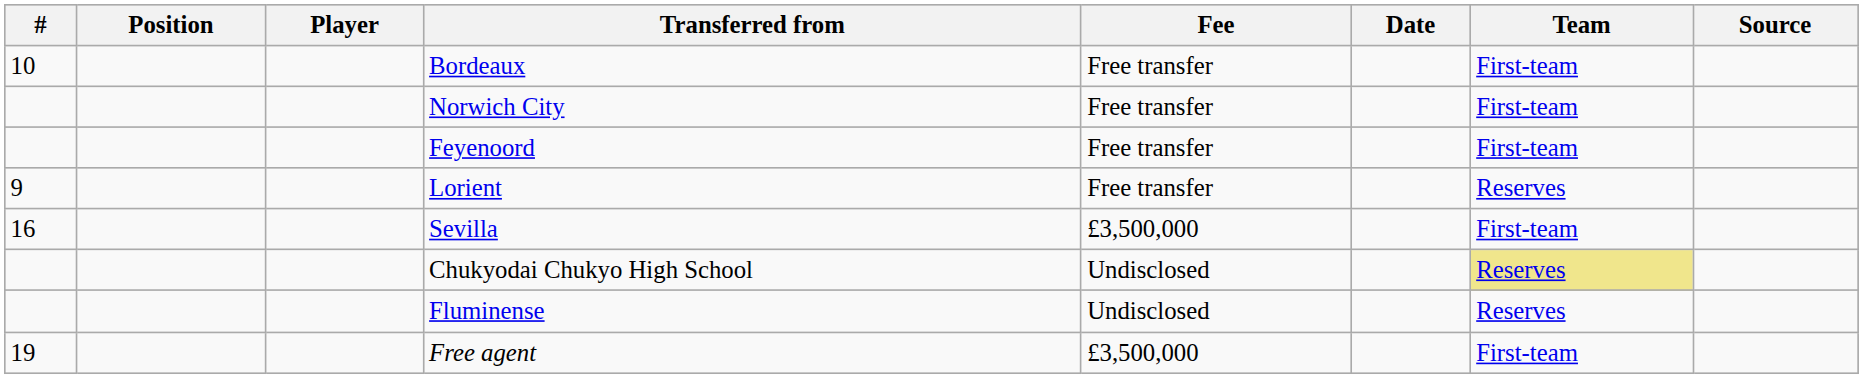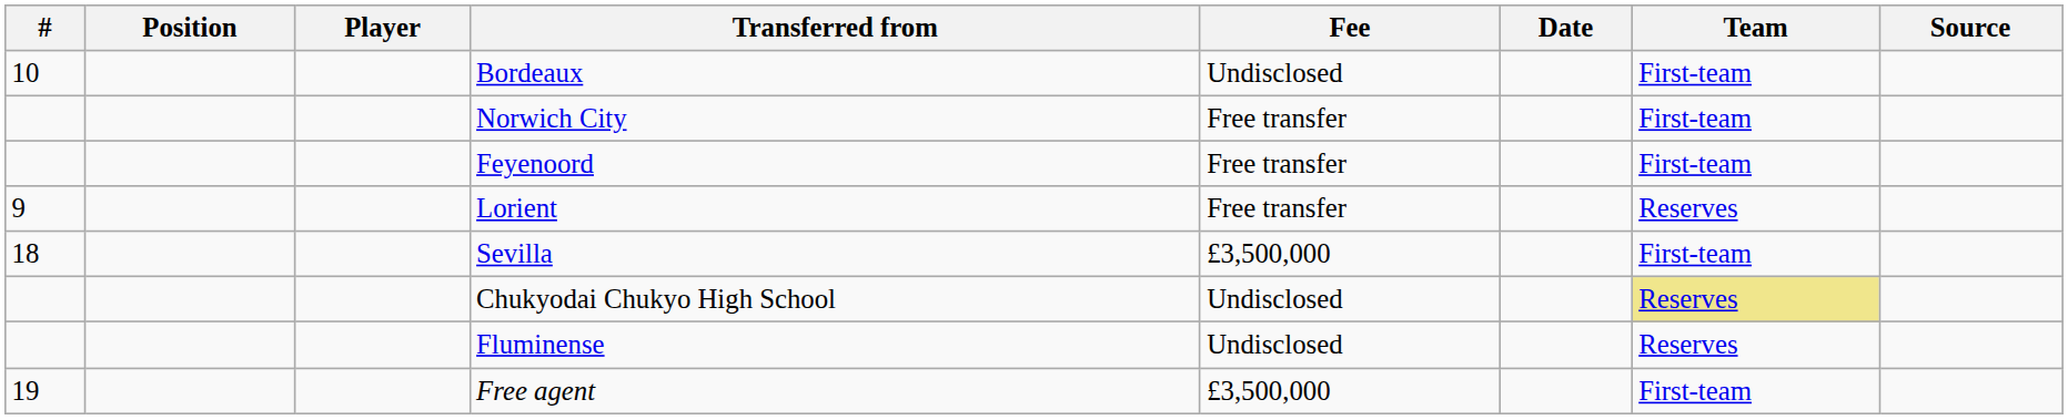Bordeaux | Fee: Free transfer -> Undisclosed
Sevilla | #: 16 -> 18
